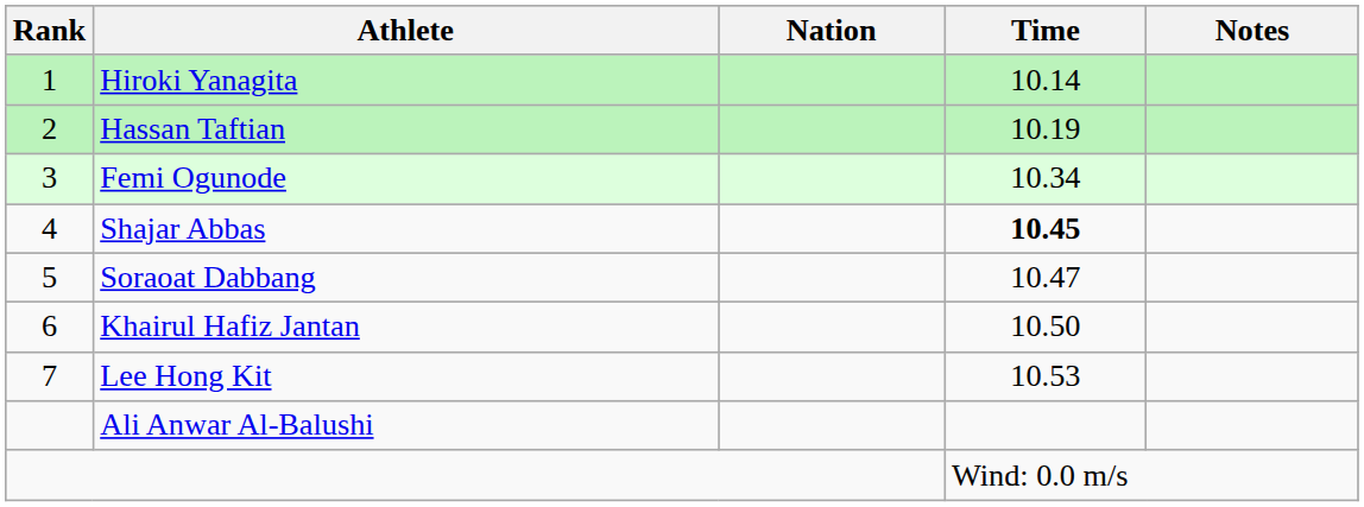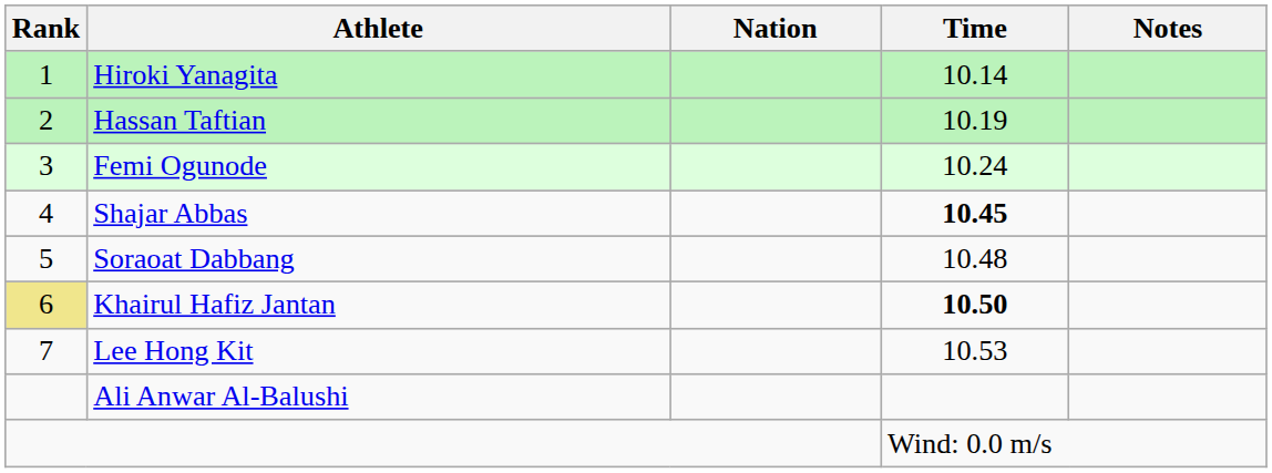Femi Ogunode | Time: 10.34 -> 10.24
Soraoat Dabbang | Time: 10.47 -> 10.48
Khairul Hafiz Jantan | Rank: no background -> khaki background
Khairul Hafiz Jantan | Time: normal -> bold
